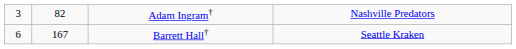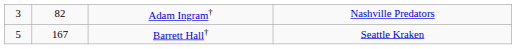Barrett Hall† | column 1: 6 -> 5
